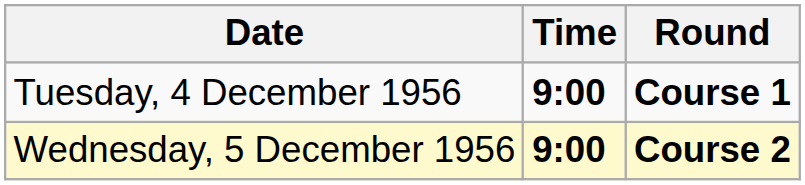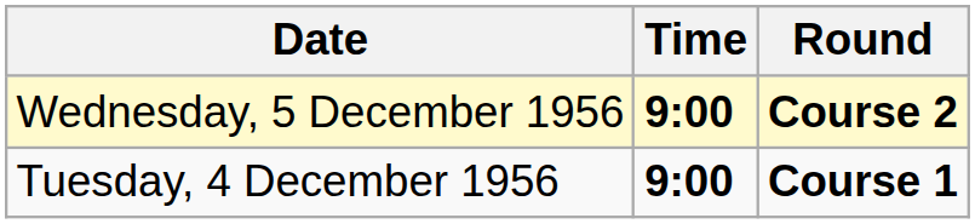rows swapped: Tuesday, 4 December 1956 <-> Wednesday, 5 December 1956
